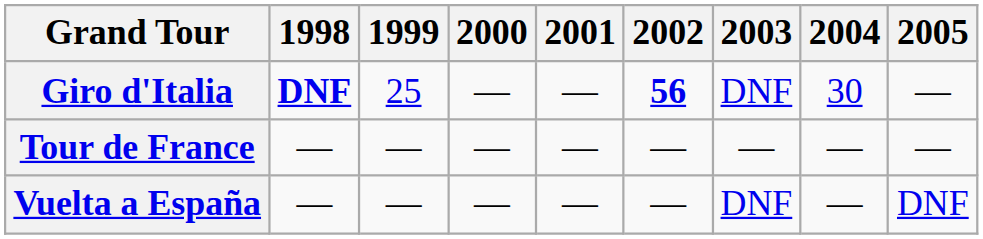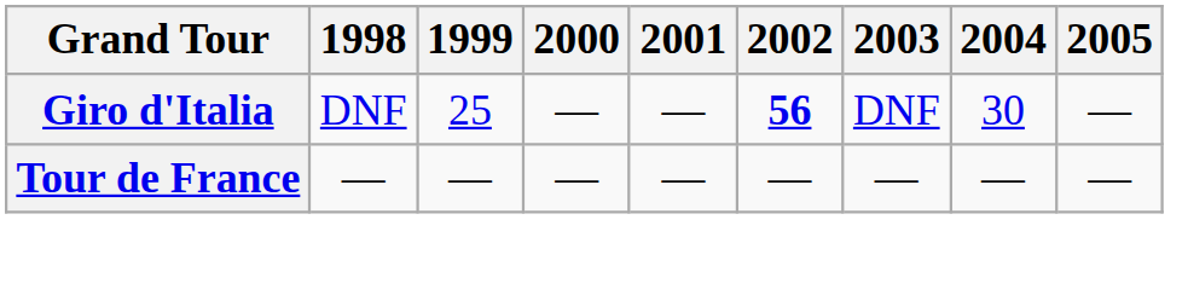Giro d'Italia | 1998: bold -> normal
- row: Vuelta a España | — | — | — | — | — | DNF | — | DNF
